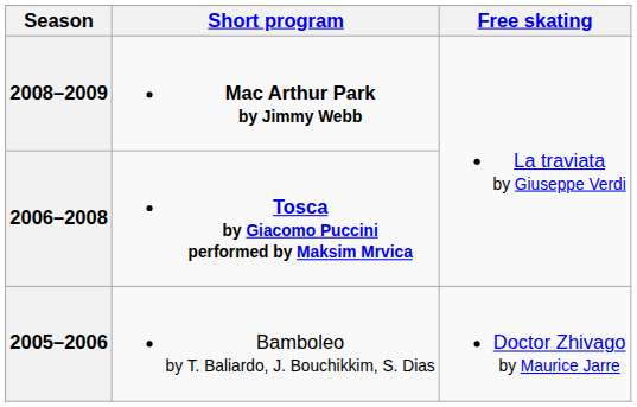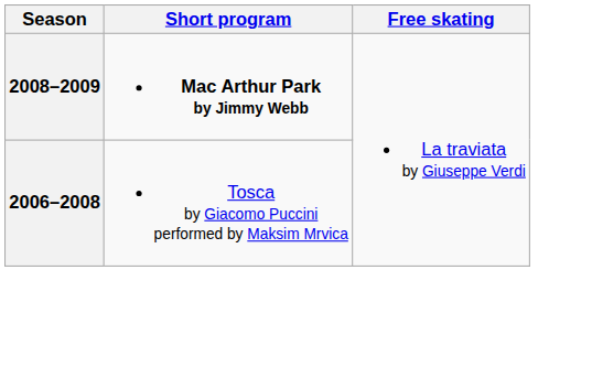2006–2008 | Short program: bold -> normal
- row: 2005–2006 | Bamboleo by T. Baliardo, J. Bouchikkim, S. Dias | Doctor Zhivago by Maurice Jarre
